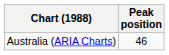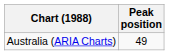Australia (ARIA Charts) | Peak position: 46 -> 49
